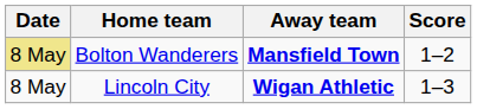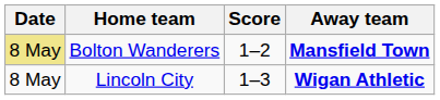columns swapped: Score <-> Away team
